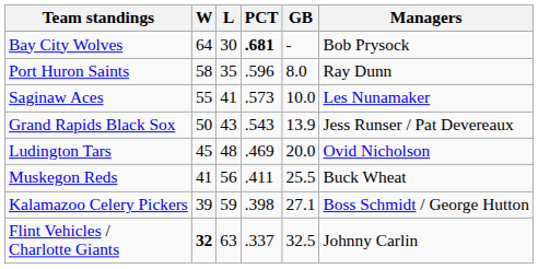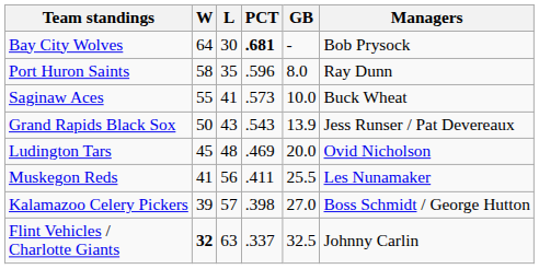Saginaw Aces | Managers: Les Nunamaker -> Buck Wheat
Muskegon Reds | Managers: Buck Wheat -> Les Nunamaker
Kalamazoo Celery Pickers | L: 59 -> 57
Kalamazoo Celery Pickers | GB: 27.1 -> 27.0
